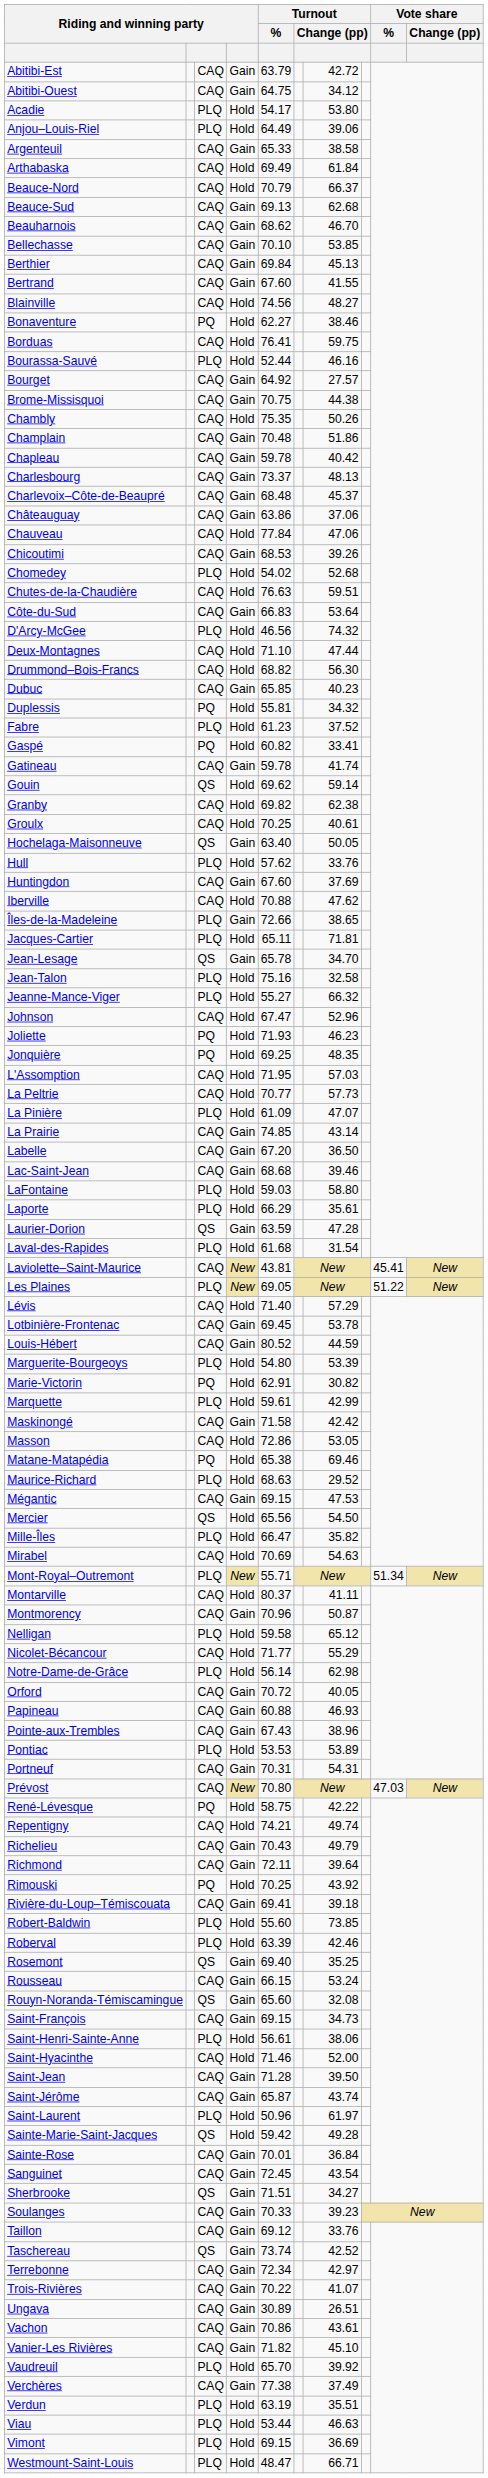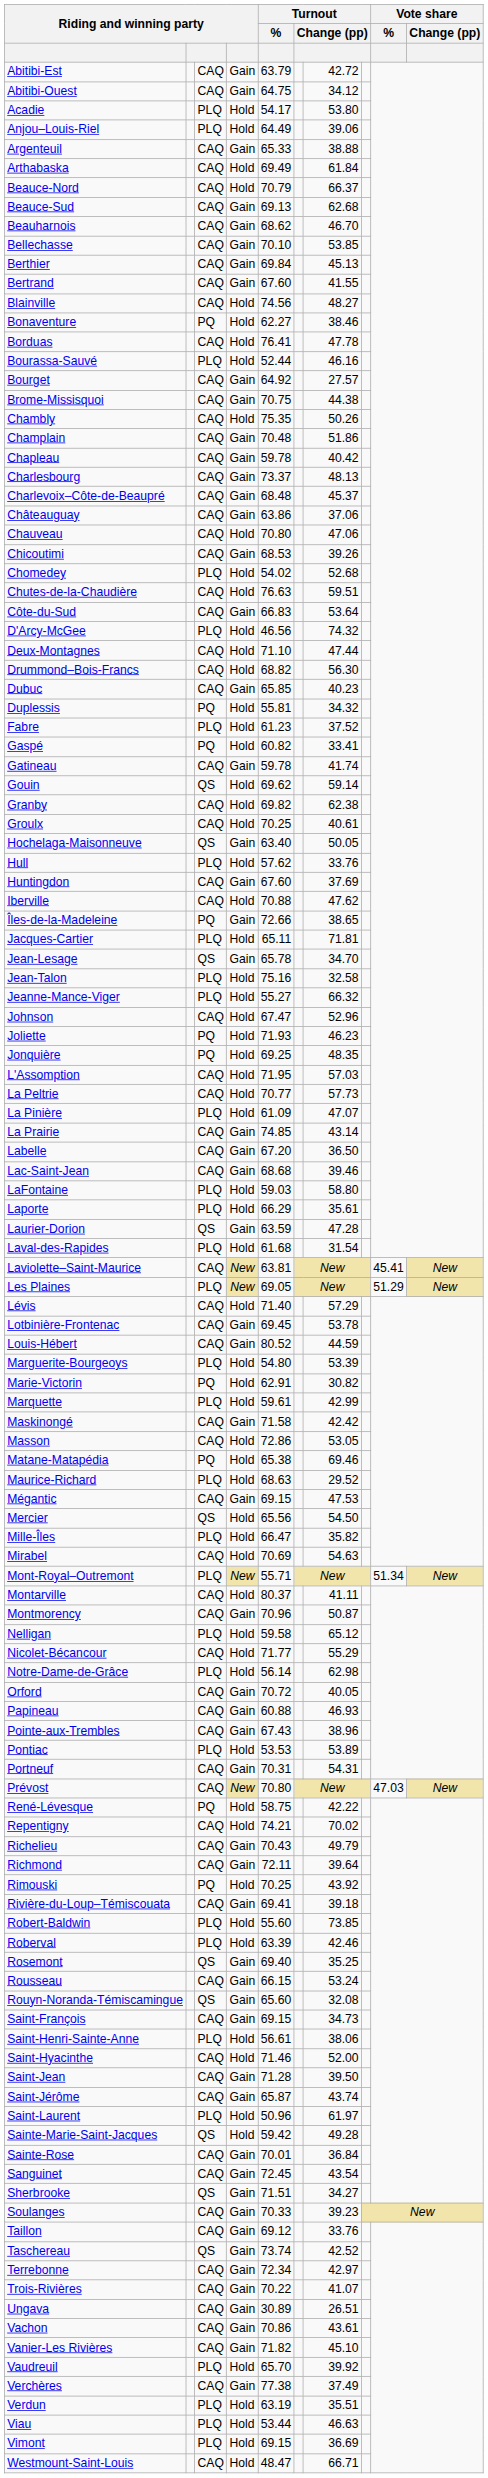Argenteuil | column 7: 38.58 -> 38.88
Borduas | column 7: 59.75 -> 47.78
Chauveau | Turnout / %: 77.84 -> 70.80
Îles-de-la-Madeleine | column 3: PLQ -> PQ
Laviolette–Saint-Maurice | Turnout / %: 43.81 -> 63.81
Les Plaines | Vote share / %: 51.22 -> 51.29
Repentigny | column 7: 49.74 -> 70.02
Westmount-Saint-Louis | column 3: PLQ -> CAQ
